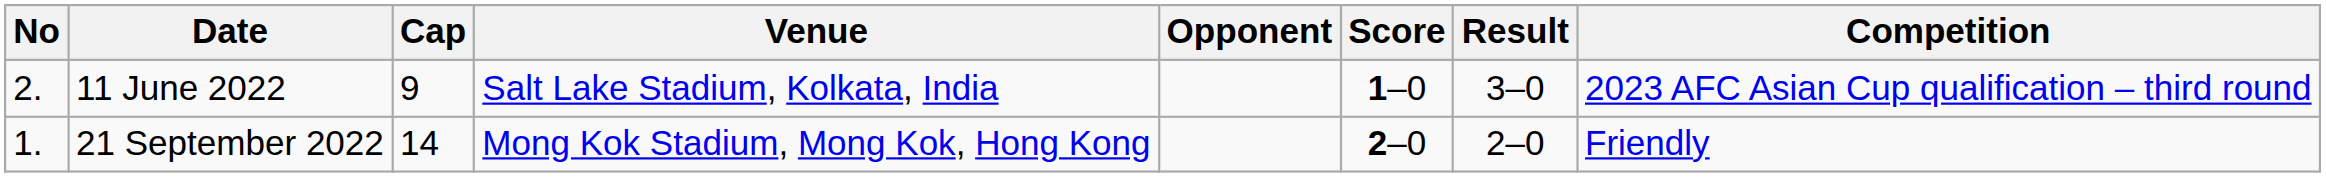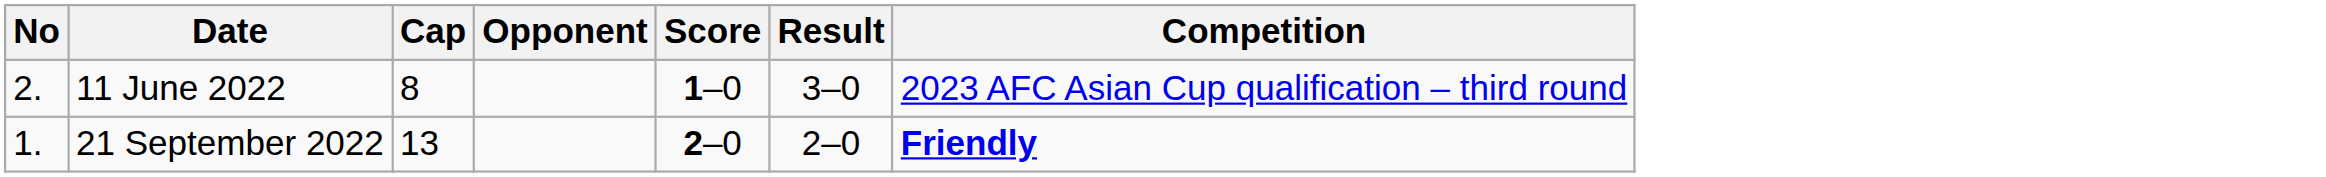- column: Venue | Salt Lake Stadium, Kolkata, India | Mong Kok Stadium, Mong Kok, Hong Kong
11 June 2022 | Cap: 9 -> 8
21 September 2022 | Cap: 14 -> 13
21 September 2022 | Competition: normal -> bold
